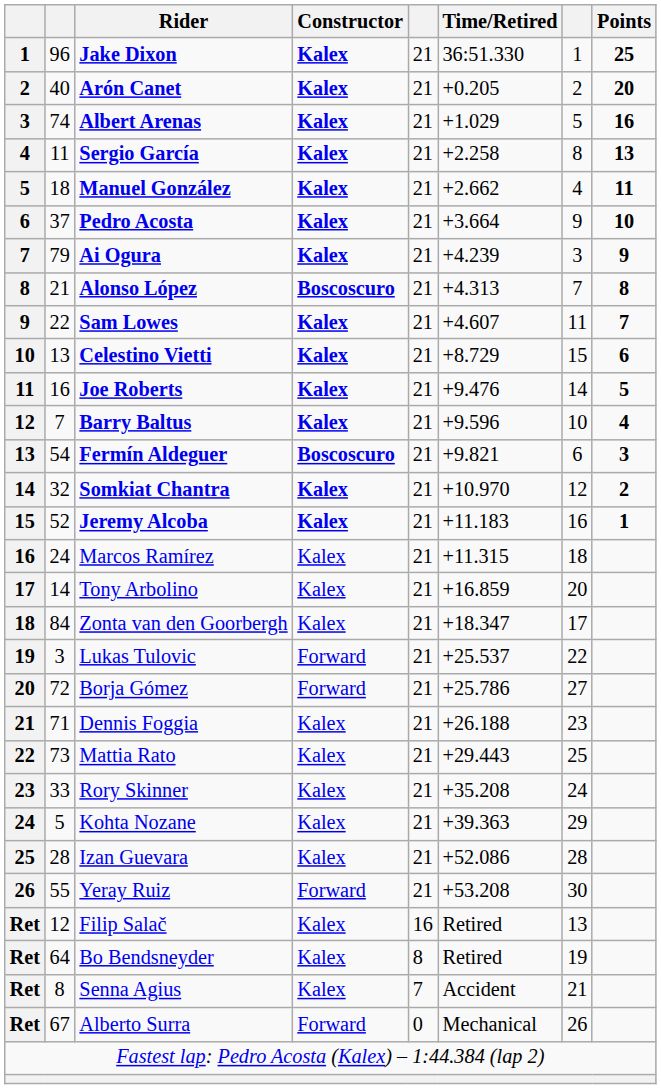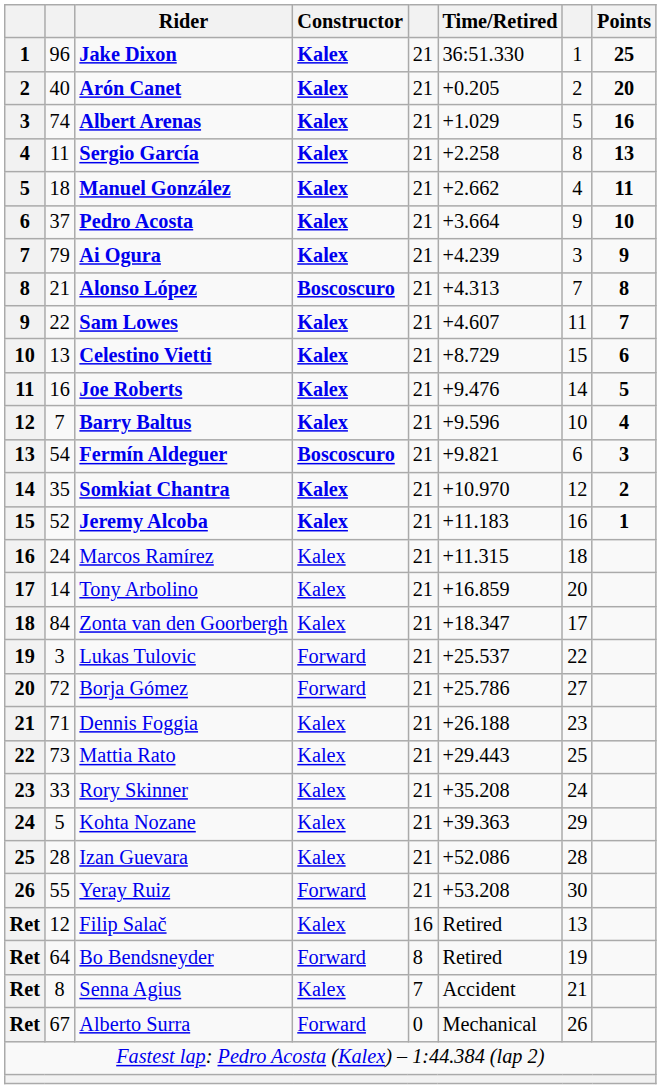Somkiat Chantra | column 2: 32 -> 35
Bo Bendsneyder | Constructor: Kalex -> Forward
